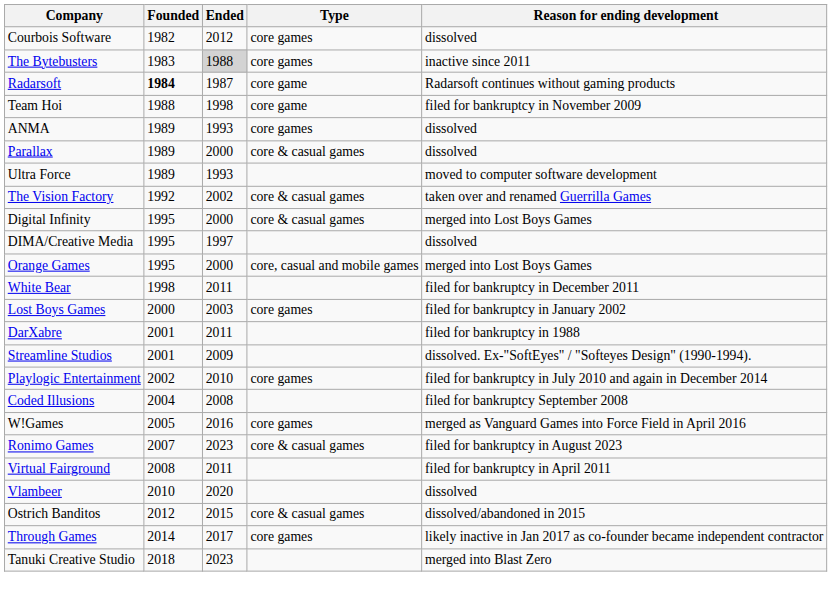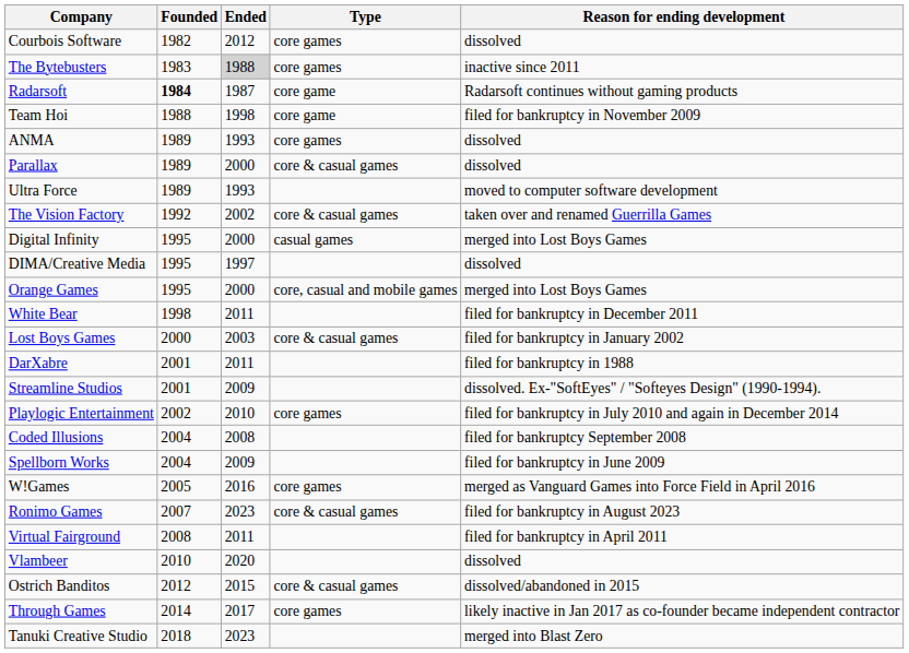Digital Infinity | Type: core & casual games -> casual games
Lost Boys Games | Type: core games -> core & casual games
+ row: Spellborn Works | 2004 | 2009 | filed for bankruptcy in June 2009
